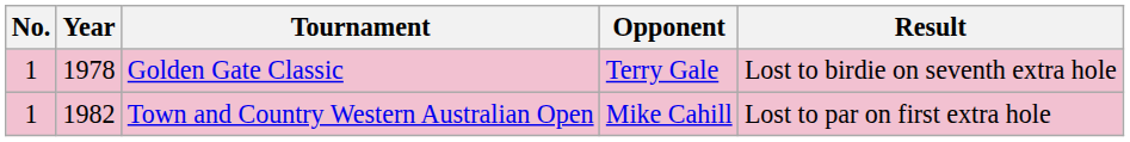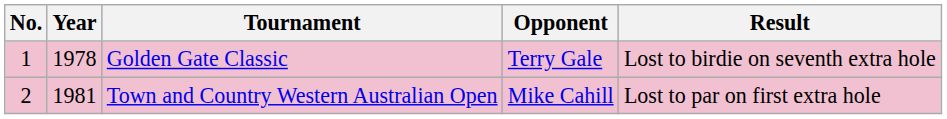Town and Country Western Australian Open | No.: 1 -> 2
Town and Country Western Australian Open | Year: 1982 -> 1981
